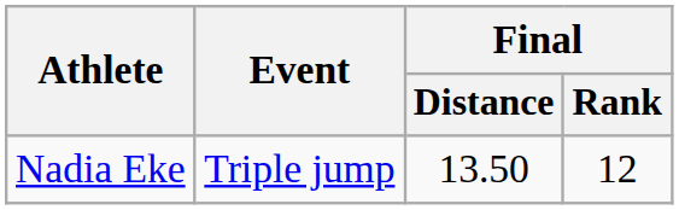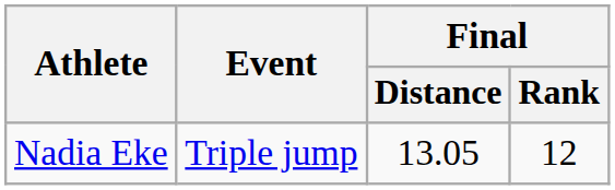Nadia Eke | Final / Distance: 13.50 -> 13.05
